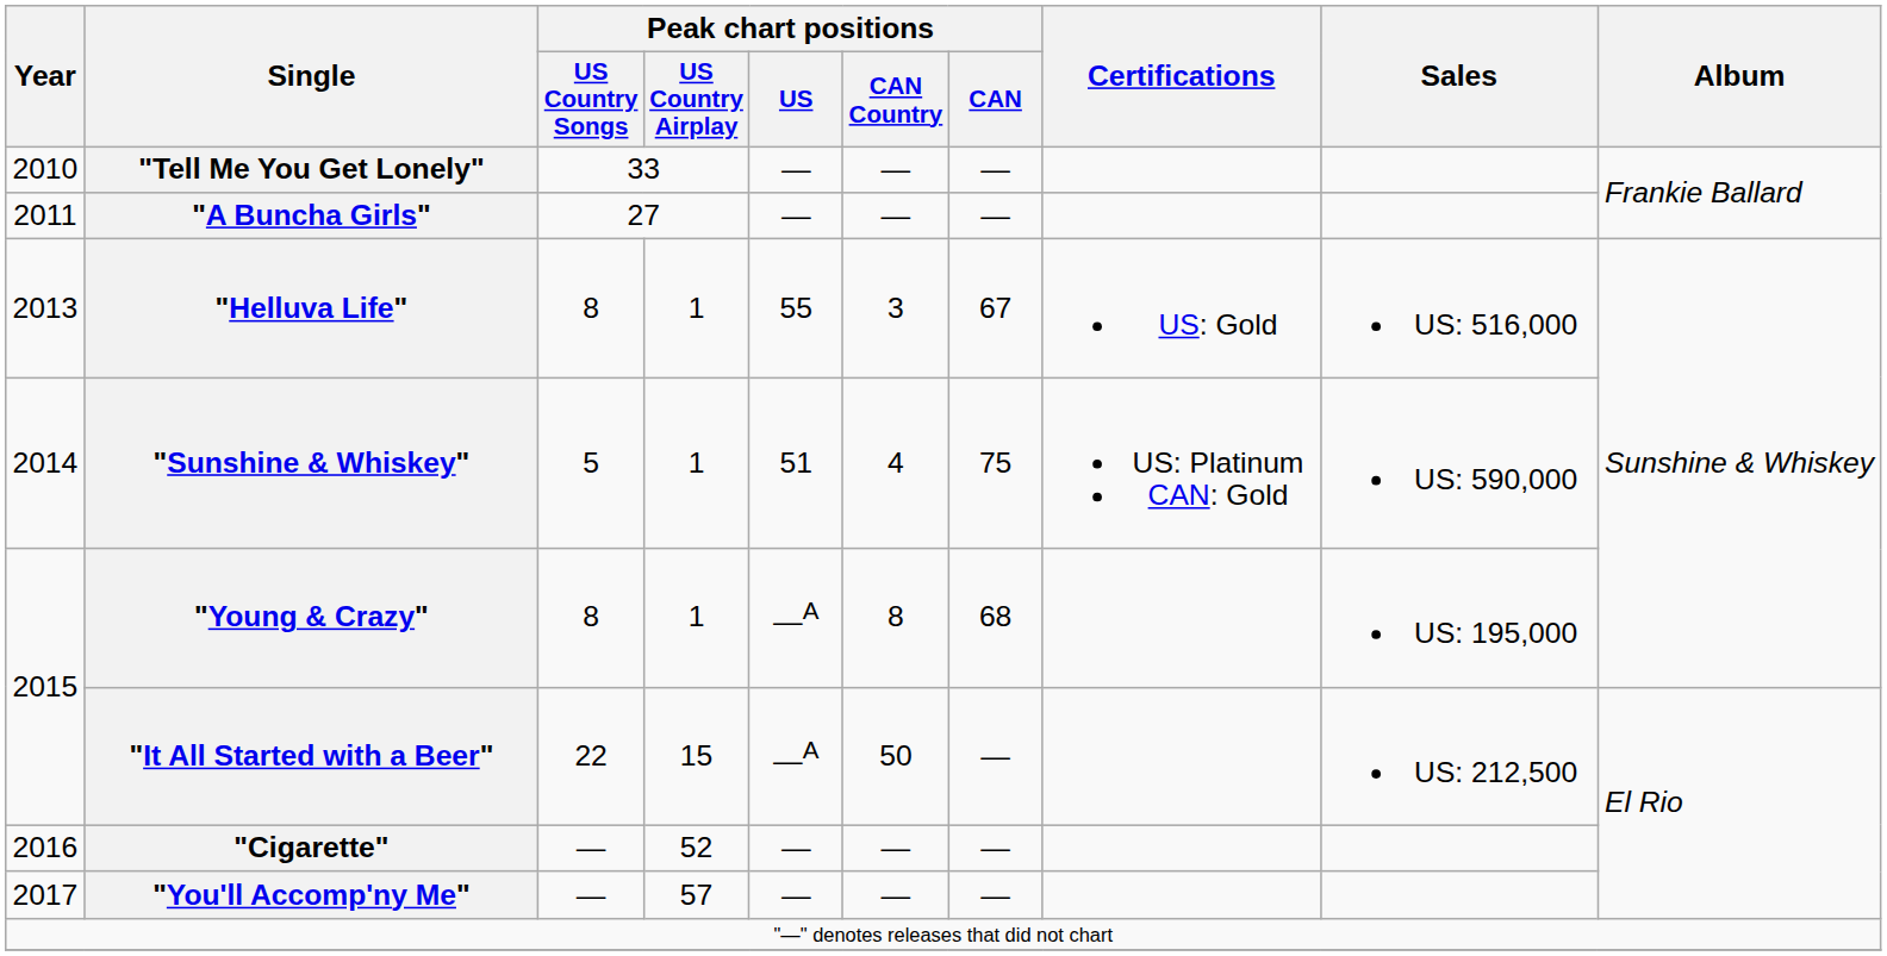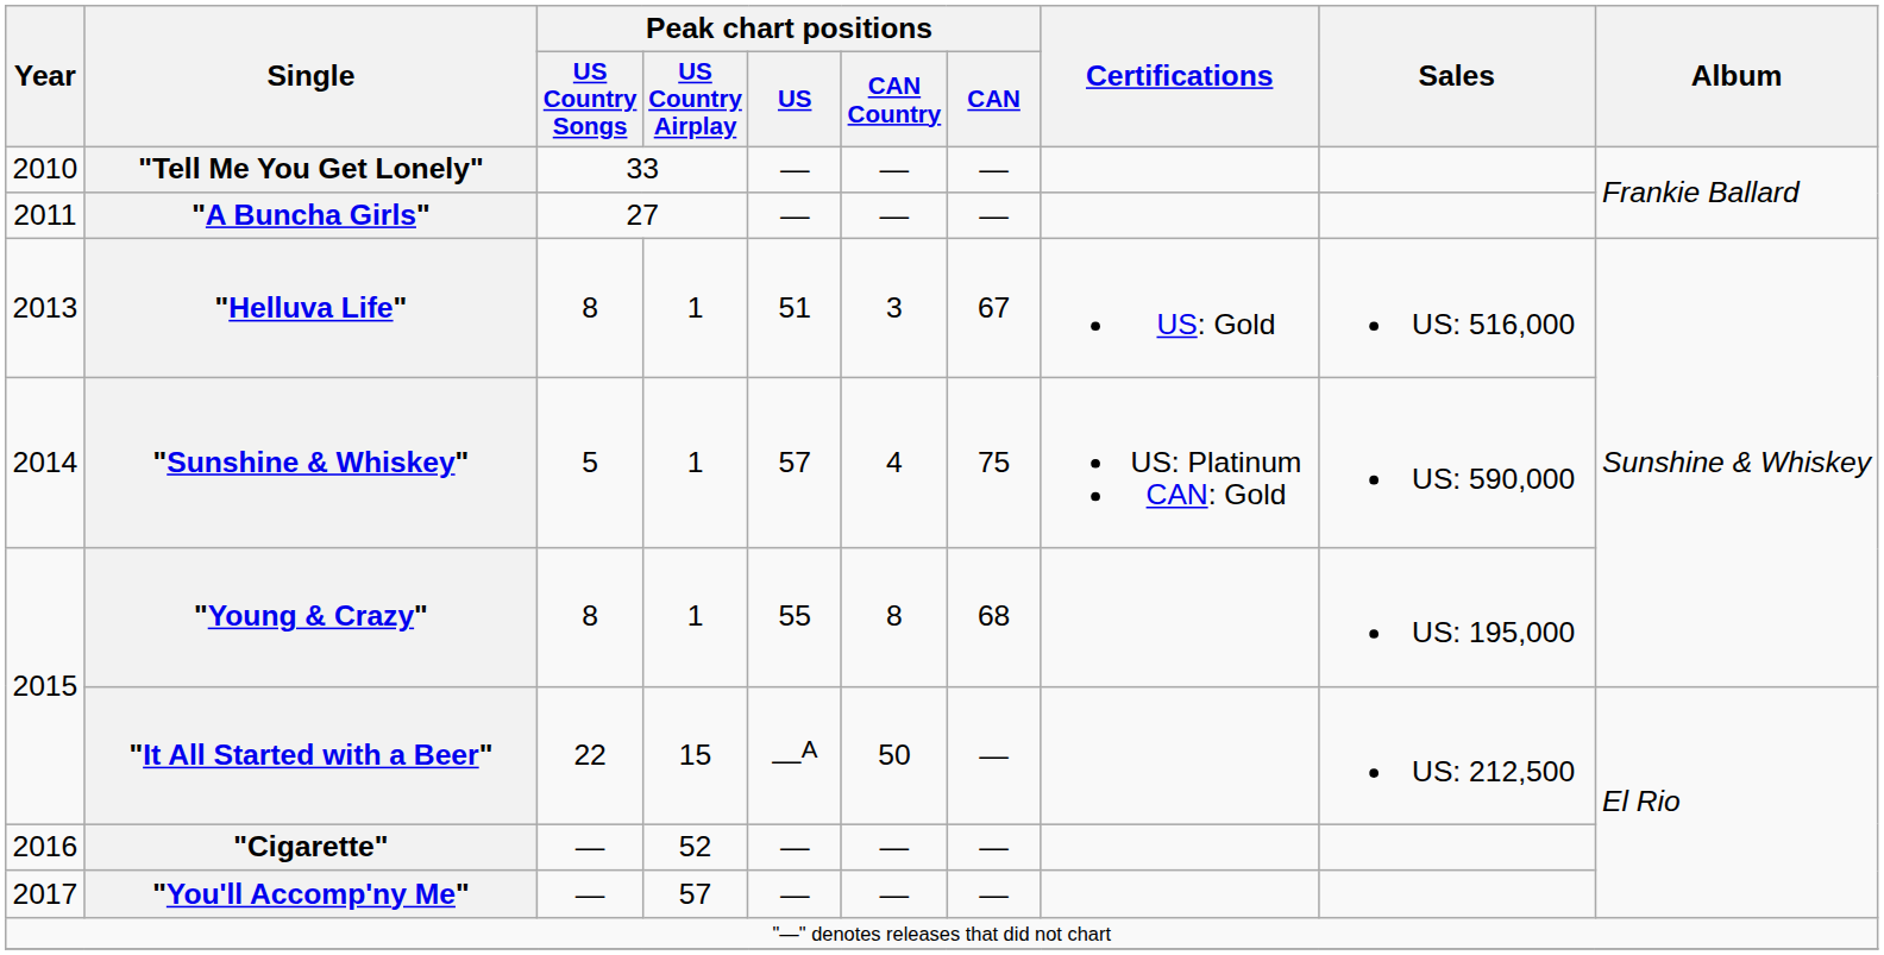"Helluva Life" | Peak chart positions / US: 55 -> 51
"Sunshine & Whiskey" | Peak chart positions / US: 51 -> 57
"Young & Crazy" | Peak chart positions / US: —A -> 55
